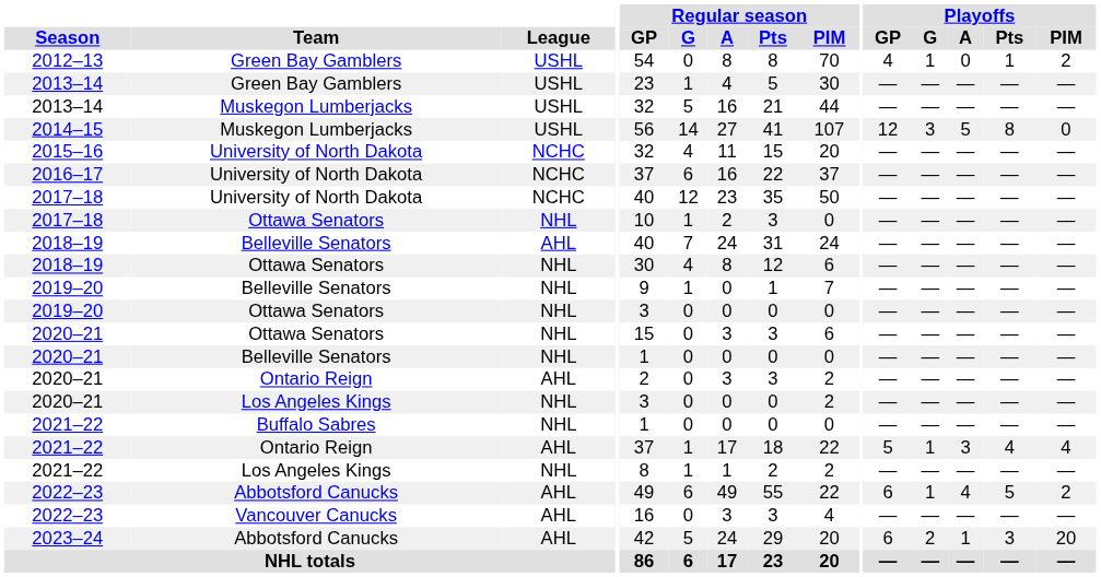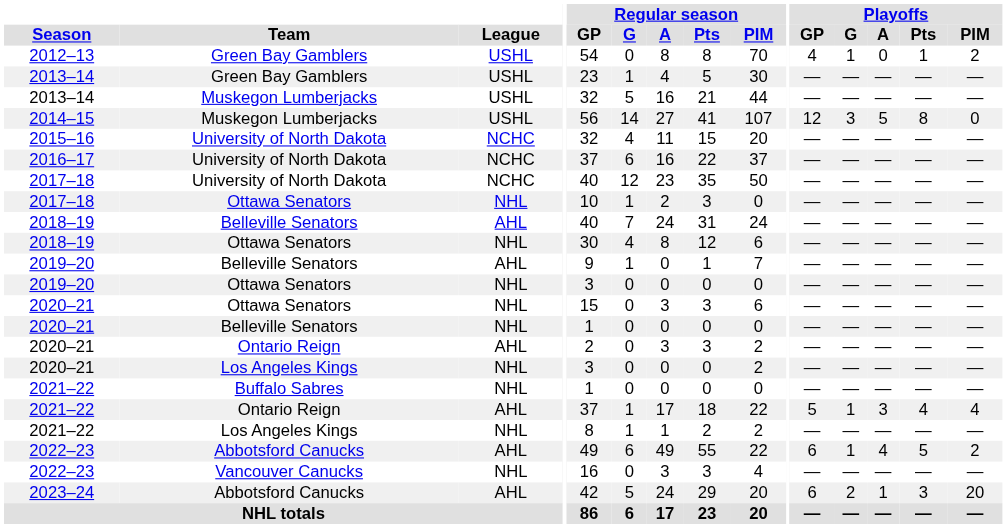2019–20 / Belleville Senators | League: NHL -> AHL
2022–23 / Vancouver Canucks | League: AHL -> NHL
